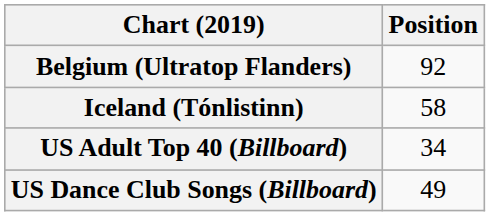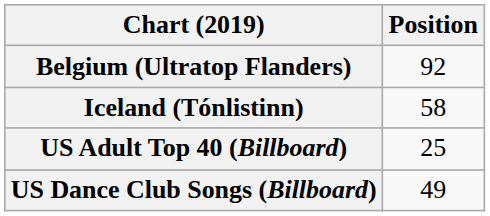US Adult Top 40 (Billboard) | Position: 34 -> 25
